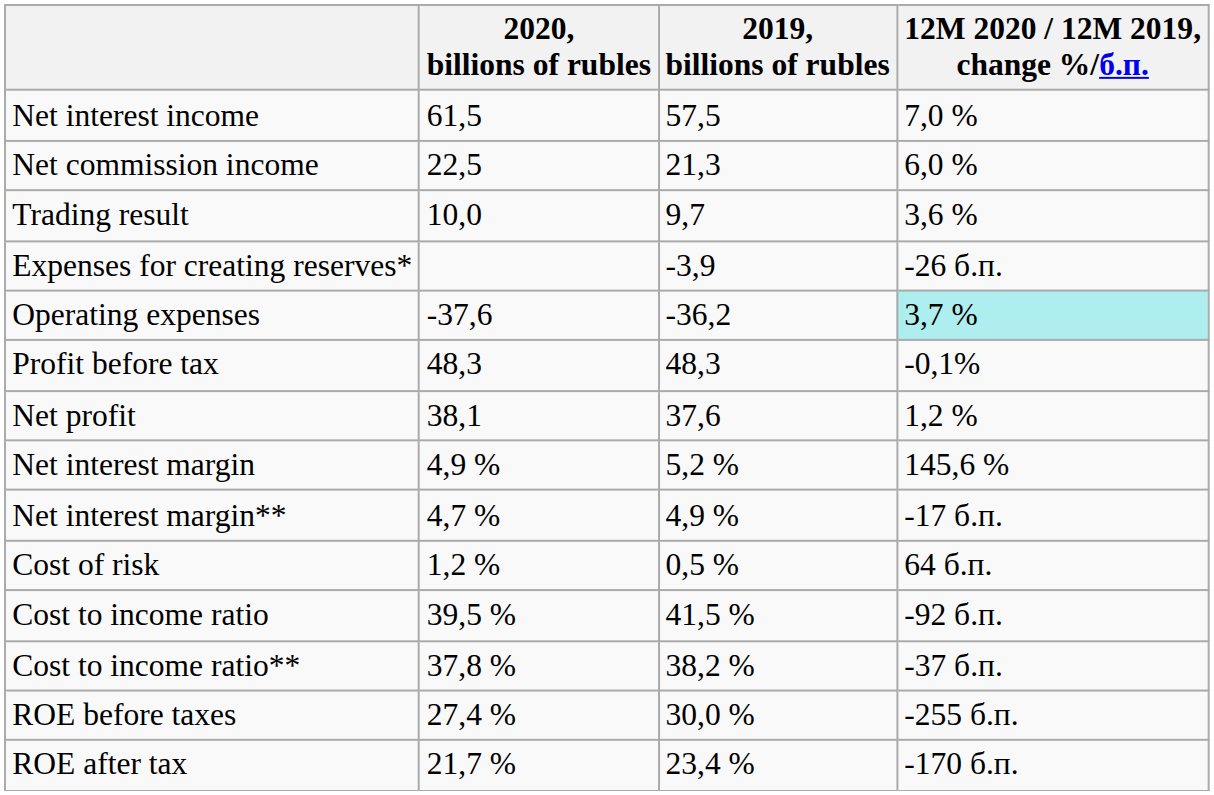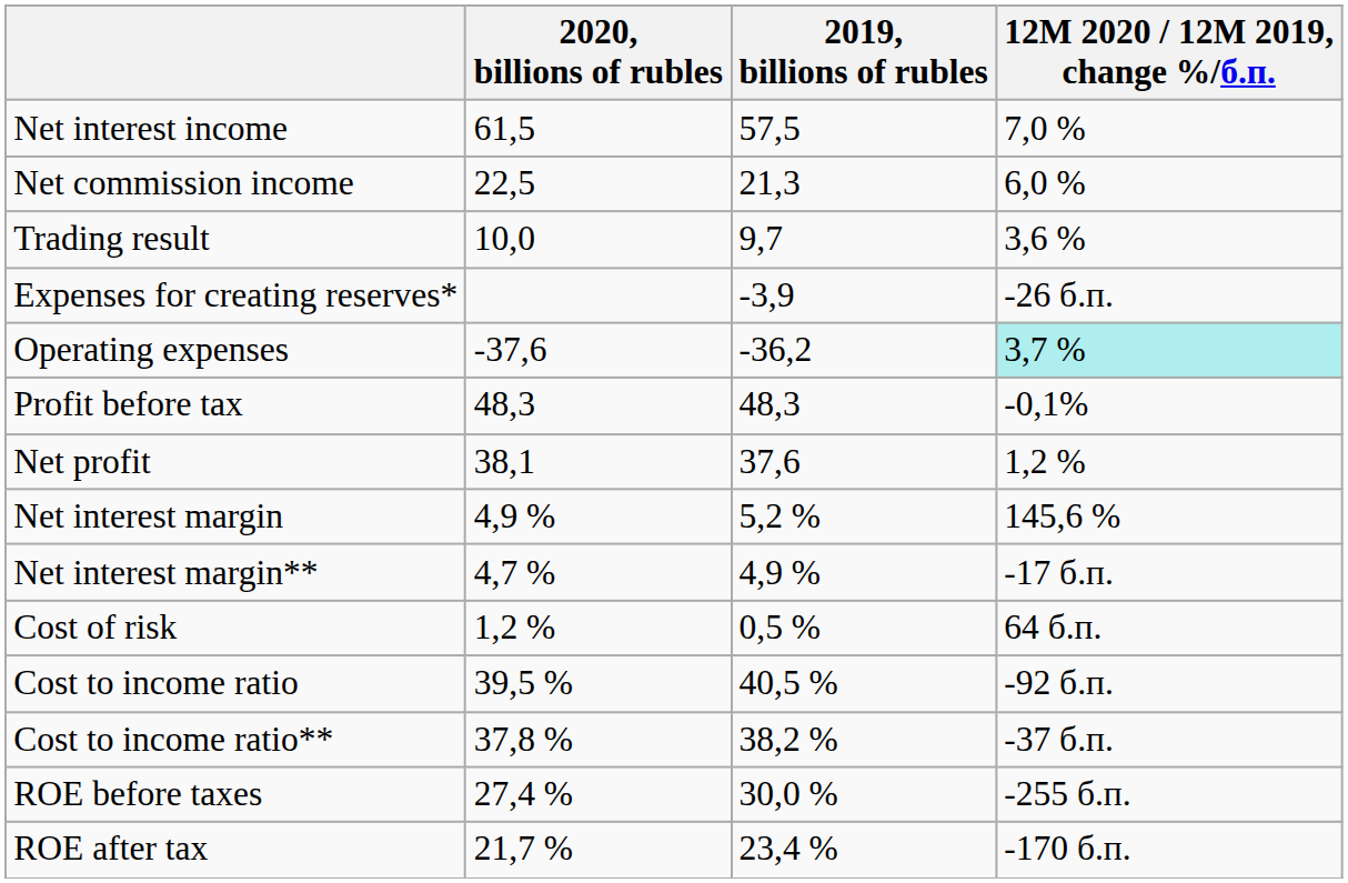Cost to income ratio | 2019, billions of rubles: 41,5 % -> 40,5 %
